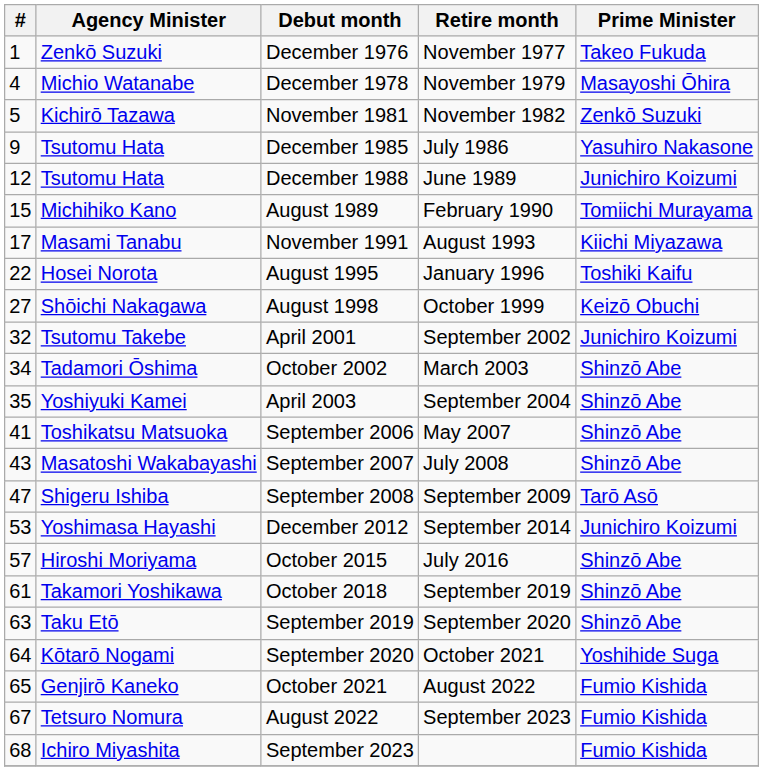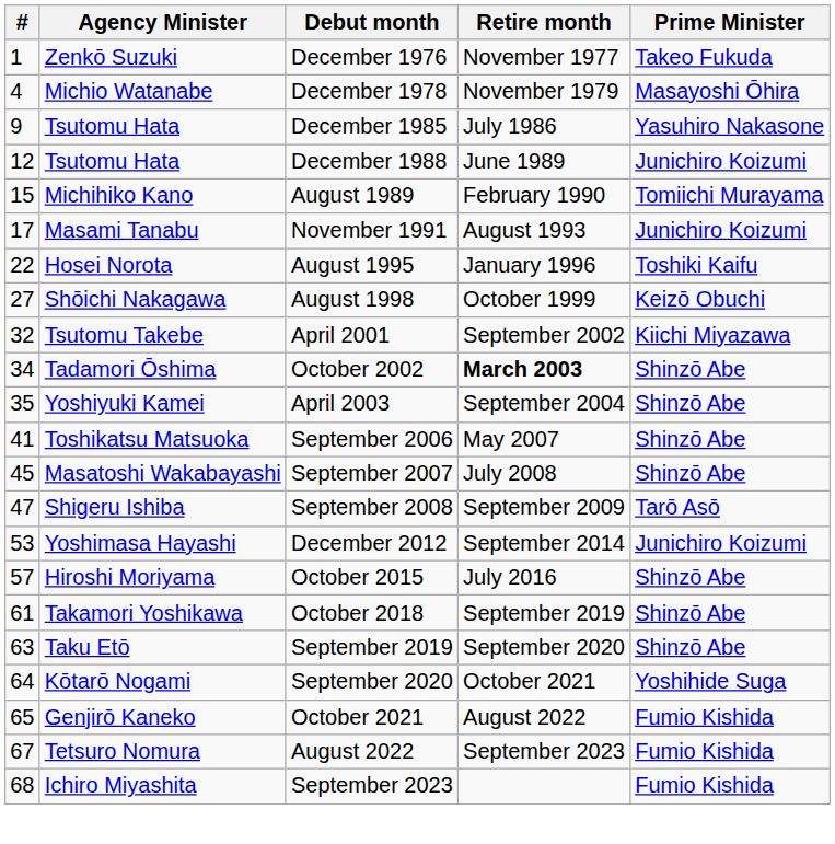- row: 5 | Kichirō Tazawa | November 1981 | November 1982 | Zenkō Suzuki
November 1991 | Prime Minister: Kiichi Miyazawa -> Junichiro Koizumi
April 2001 | Prime Minister: Junichiro Koizumi -> Kiichi Miyazawa
October 2002 | Retire month: normal -> bold
September 2007 | #: 43 -> 45
